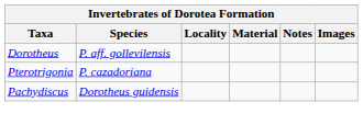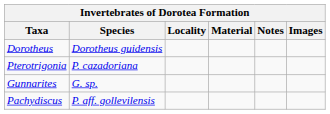Dorotheus | Species: P. aff. gollevilensis -> Dorotheus guidensis
+ row: Gunnarites | G. sp.
Pachydiscus | Species: Dorotheus guidensis -> P. aff. gollevilensis
